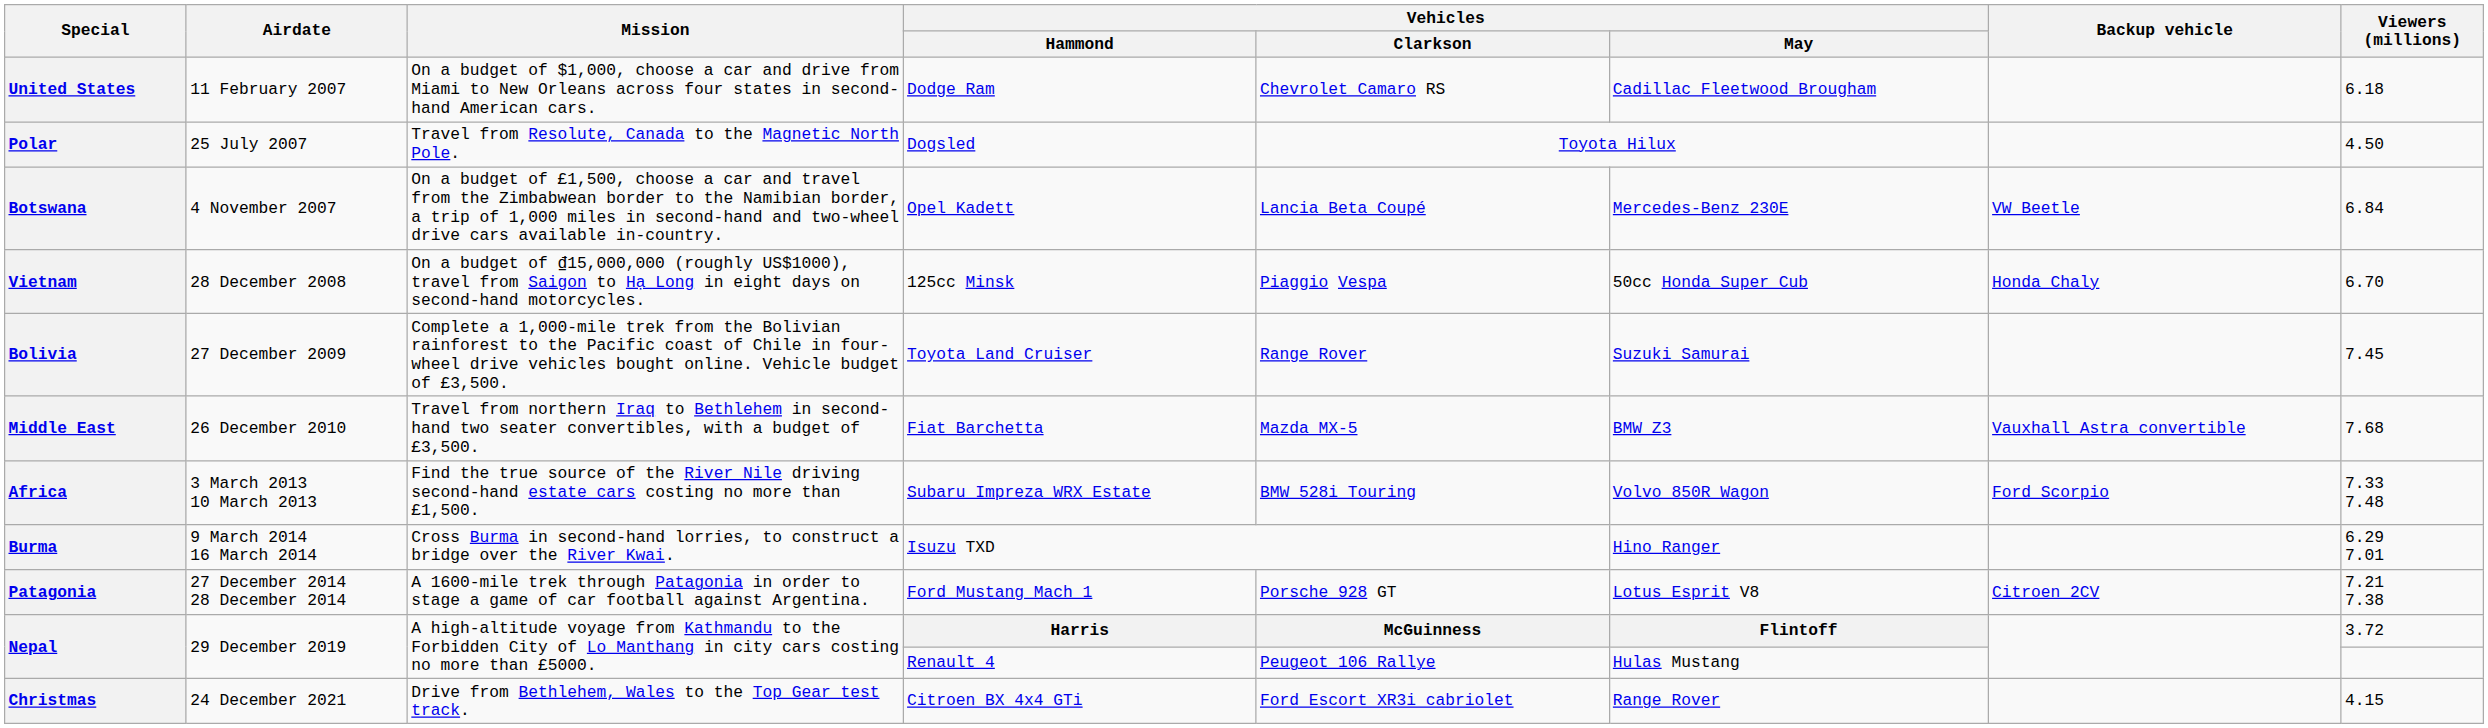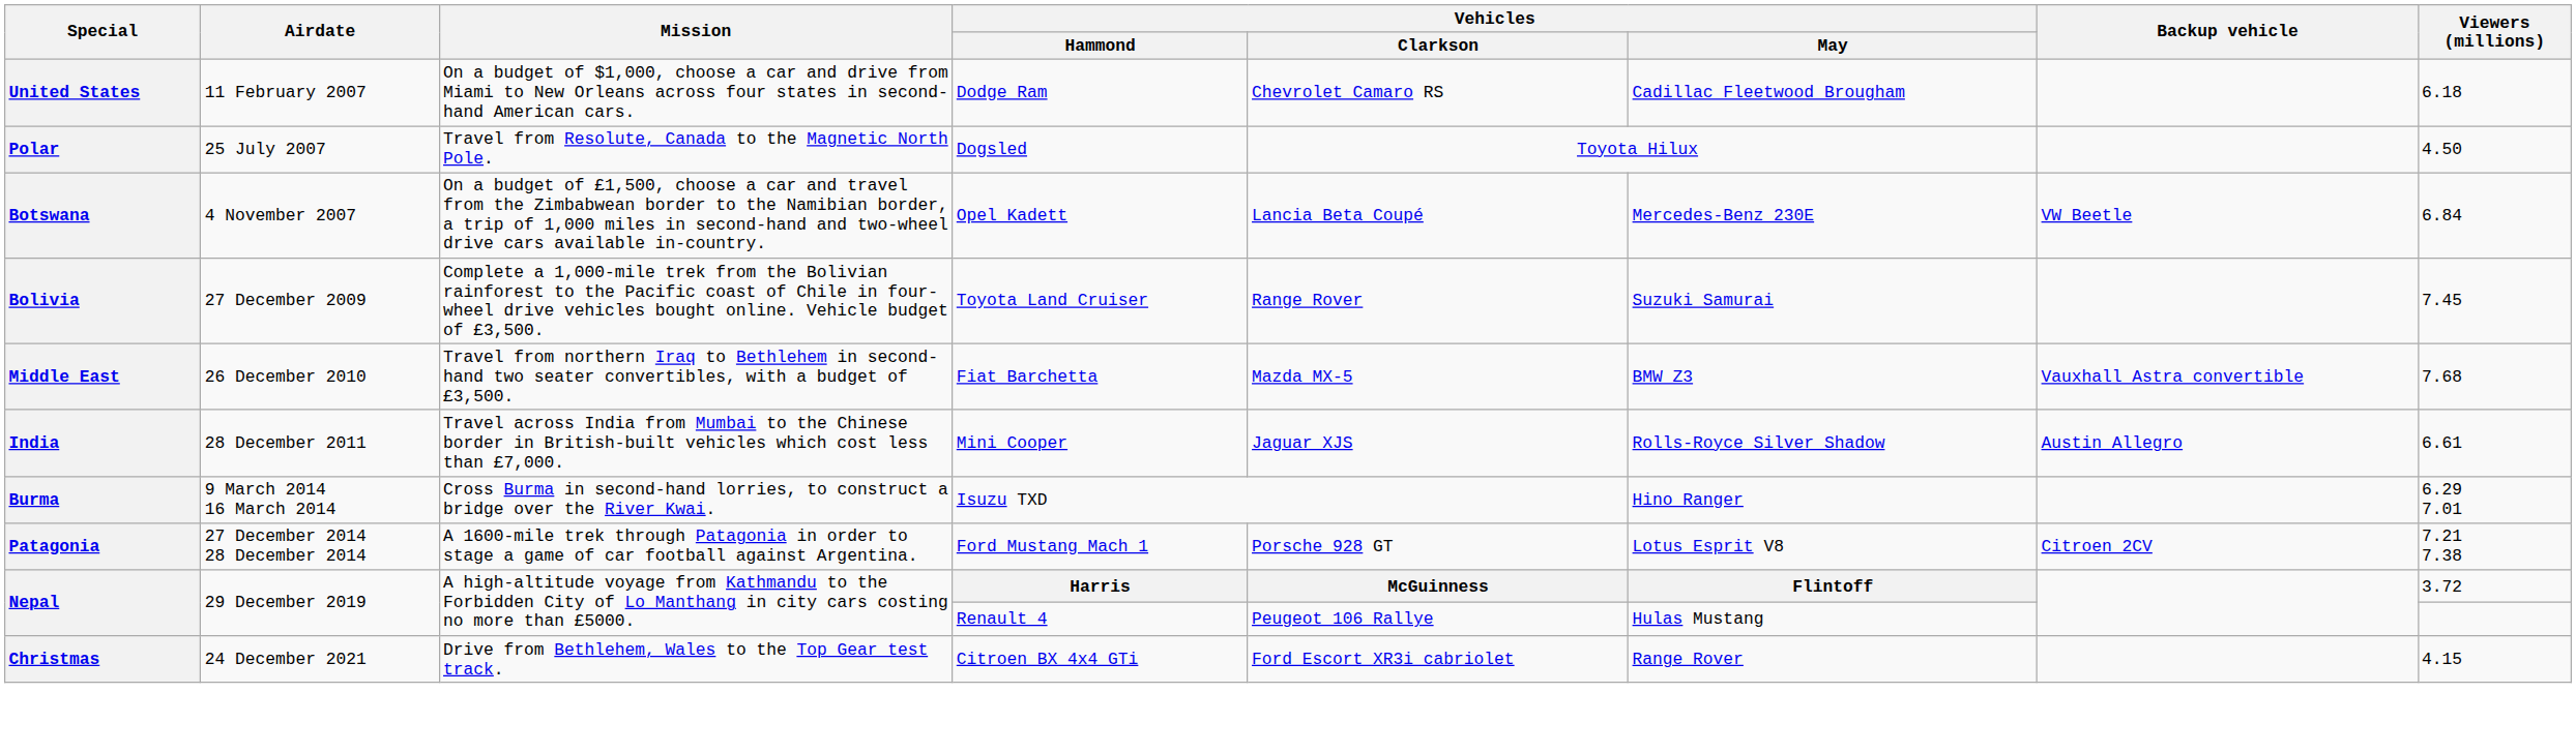- row: Vietnam | 28 December 2008 | On a budget of ₫15,000,000 (roughly US$1000), travel from Saigon to Hạ Long in eight days on second-hand motorcycles. | 125cc Minsk | Piaggio Vespa | 50cc Honda Super Cub | Honda Chaly | 6.70
+ row: India | 28 December 2011 | Travel across India from Mumbai to the Chinese border in British-built vehicles which cost less than £7,000. | Mini Cooper | Jaguar XJS | Rolls-Royce Silver Shadow | Austin Allegro | 6.61
- row: Africa | 3 March 2013 10 March 2013 | Find the true source of the River Nile driving second-hand estate cars costing no more than £1,500. | Subaru Impreza WRX Estate | BMW 528i Touring | Volvo 850R Wagon | Ford Scorpio | 7.33 7.48
